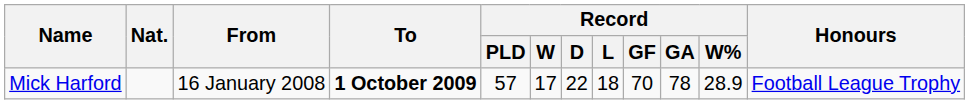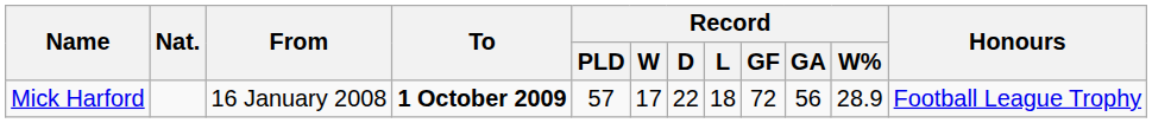Mick Harford | Record / GF: 70 -> 72
Mick Harford | Record / GA: 78 -> 56
